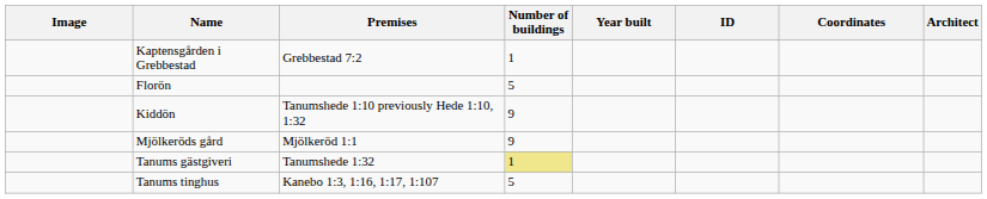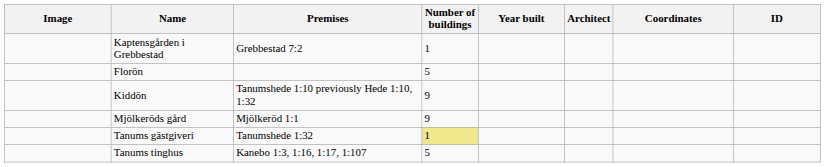columns swapped: Architect <-> ID
